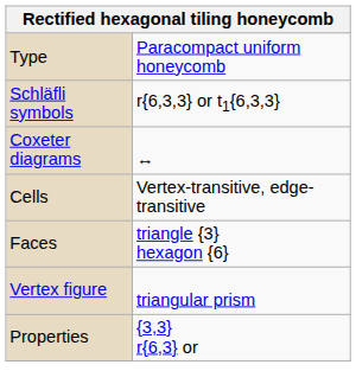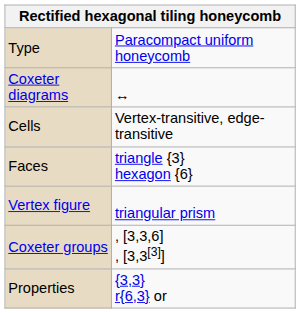- row: Schläfli symbols | r{6,3,3} or t1{6,3,3}
+ row: Coxeter groups | , [3,3,6] , [3,3[3]]
